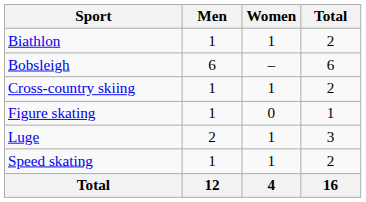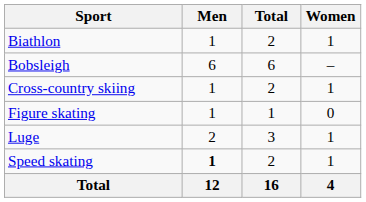columns swapped: Women <-> Total
Speed skating | Men: normal -> bold
